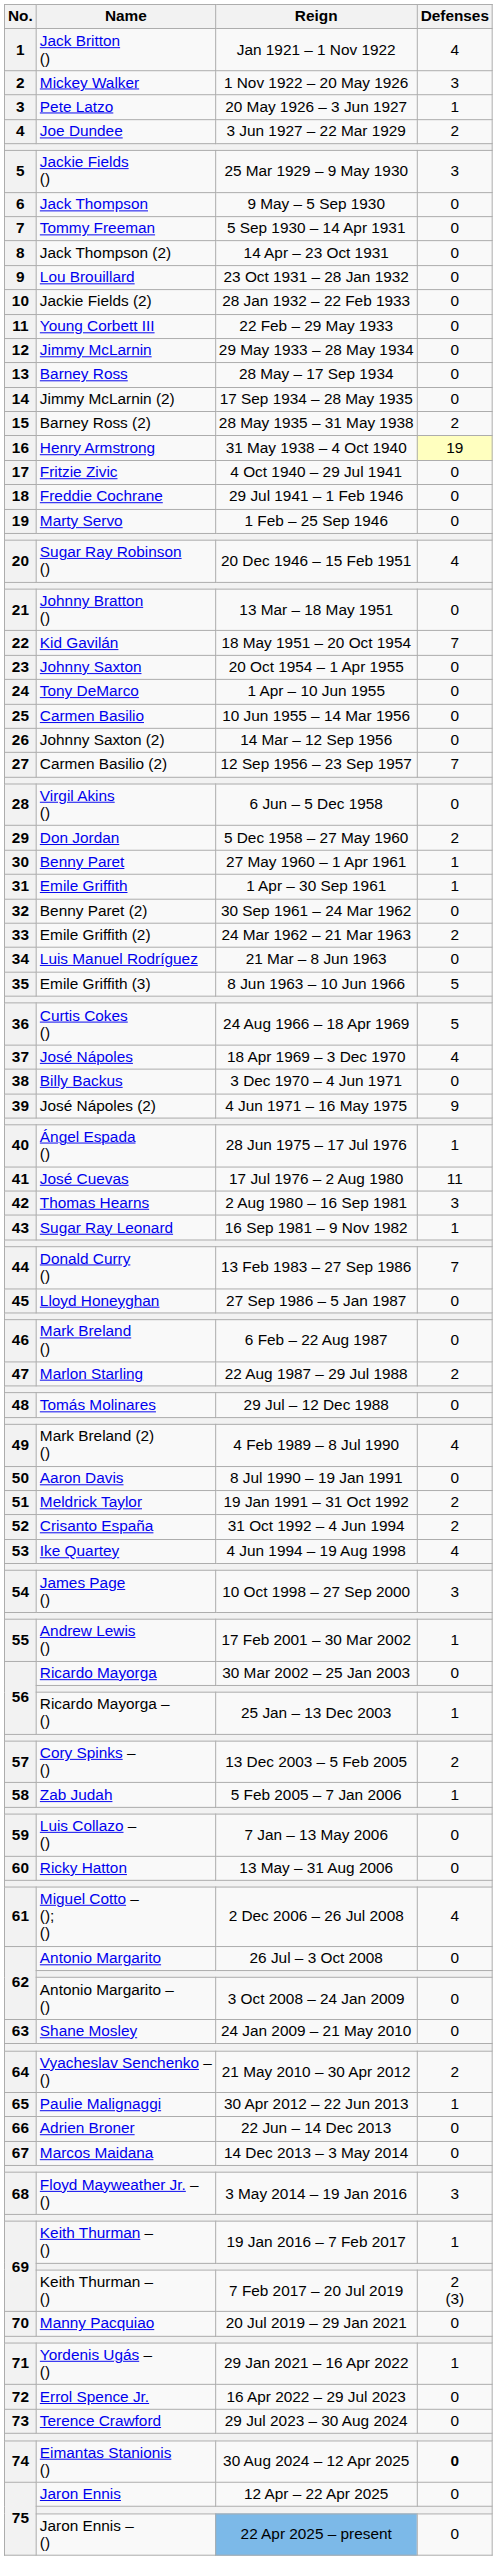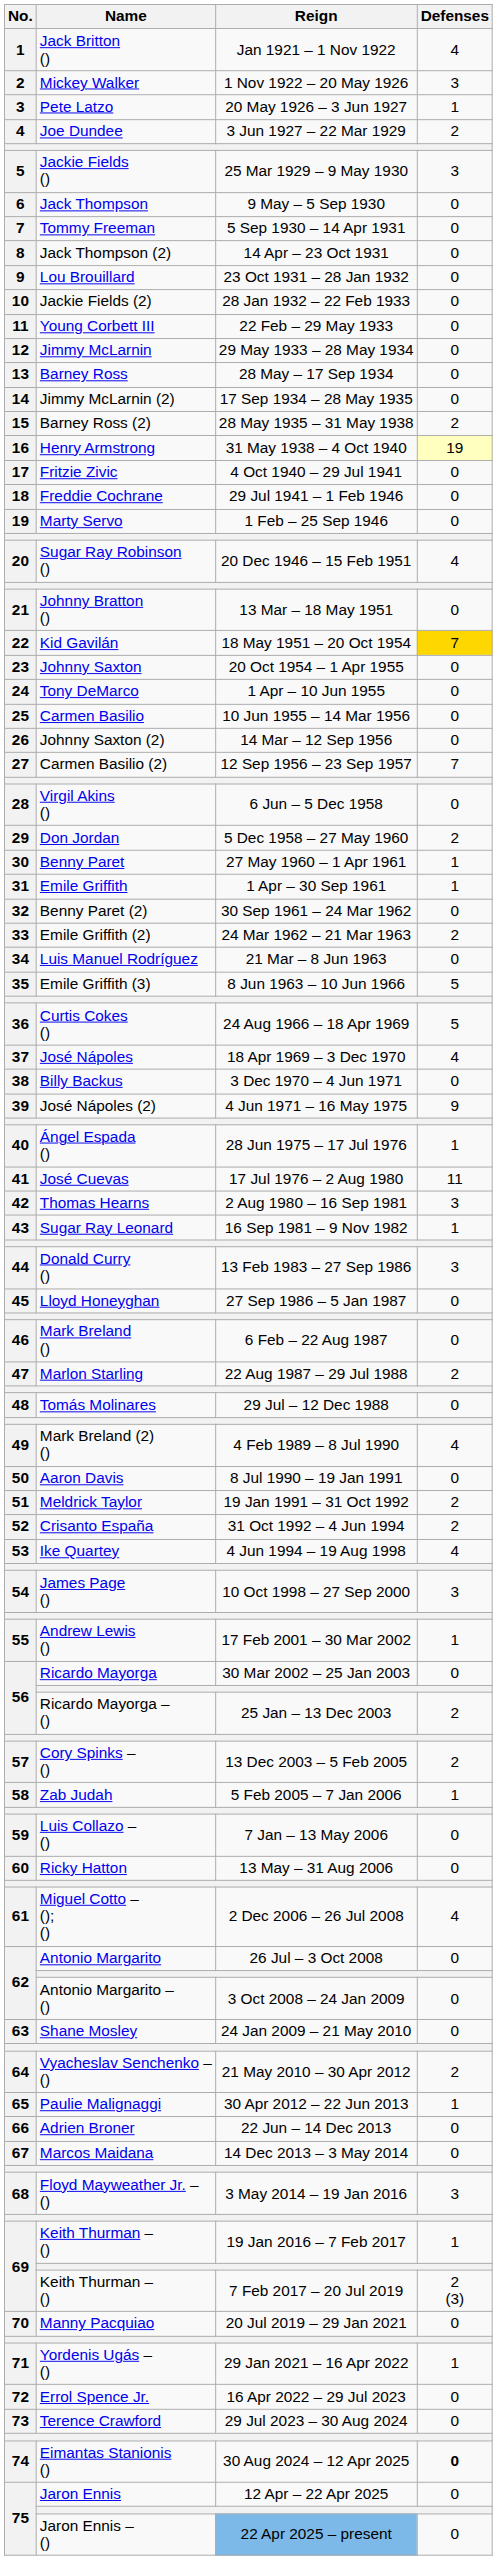18 May 1951 – 20 Oct 1954 | Defenses: no background -> gold background
13 Feb 1983 – 27 Sep 1986 | Defenses: 7 -> 3
25 Jan – 13 Dec 2003 | Defenses: 1 -> 2
